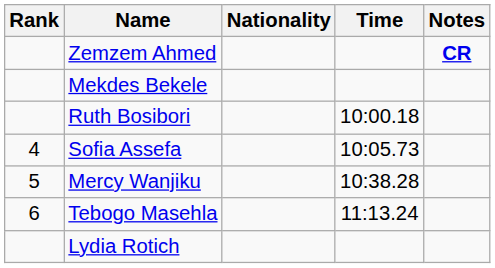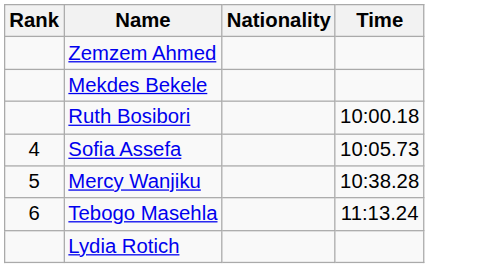- column: Notes | CR
